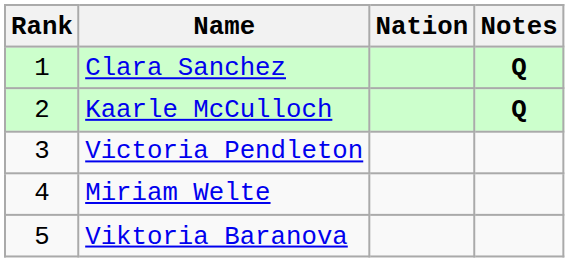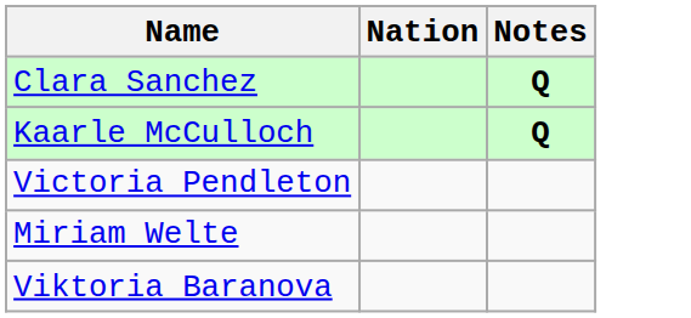- column: Rank | 1 | 2 | 3 | 4 | 5
